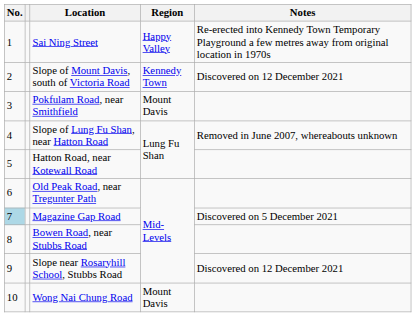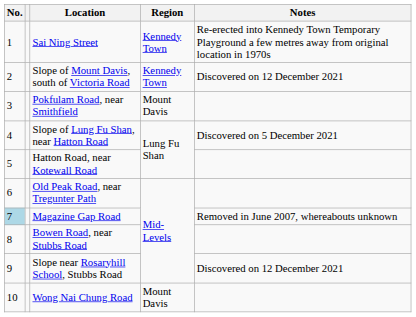Sai Ning Street | Region: Happy Valley -> Kennedy Town
Slope of Lung Fu Shan, near Hatton Road | Notes: Removed in June 2007, whereabouts unknown -> Discovered on 5 December 2021
Magazine Gap Road | Notes: Discovered on 5 December 2021 -> Removed in June 2007, whereabouts unknown
